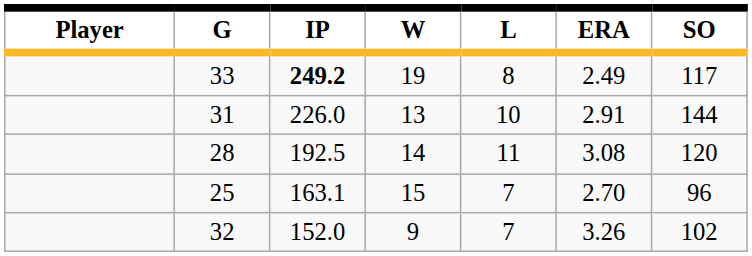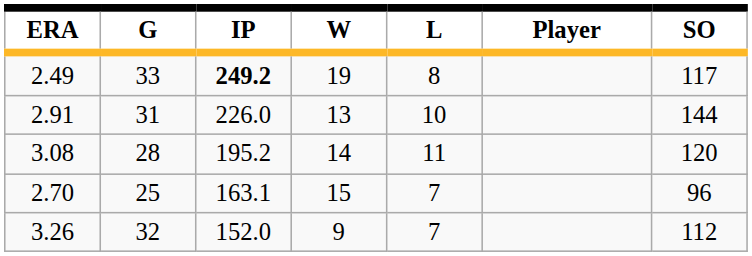columns swapped: Player <-> ERA
28 | IP: 192.5 -> 195.2
32 | SO: 102 -> 112
